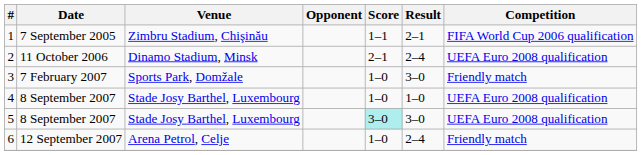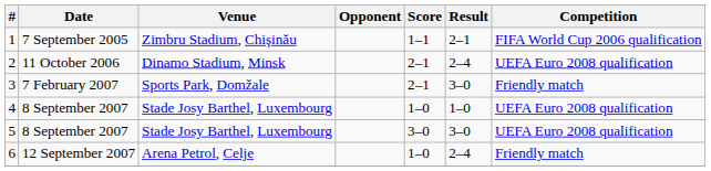3 | Score: 1–0 -> 2–1
5 | Score: paleturquoise background -> no background
